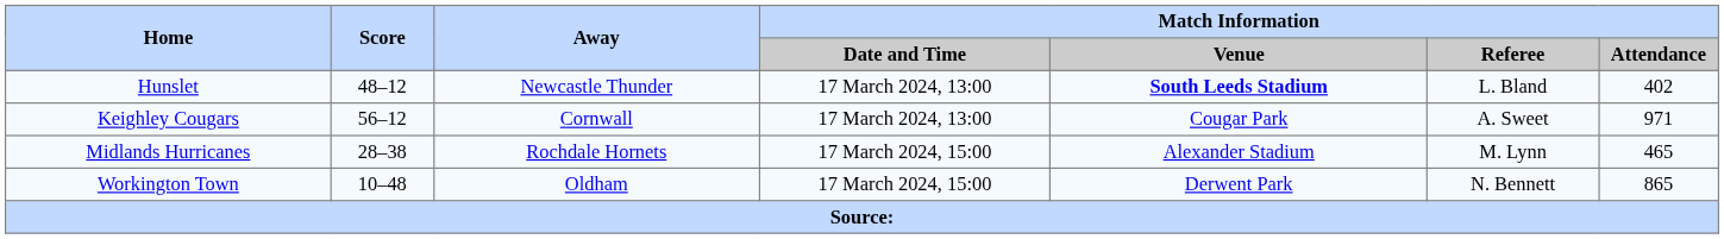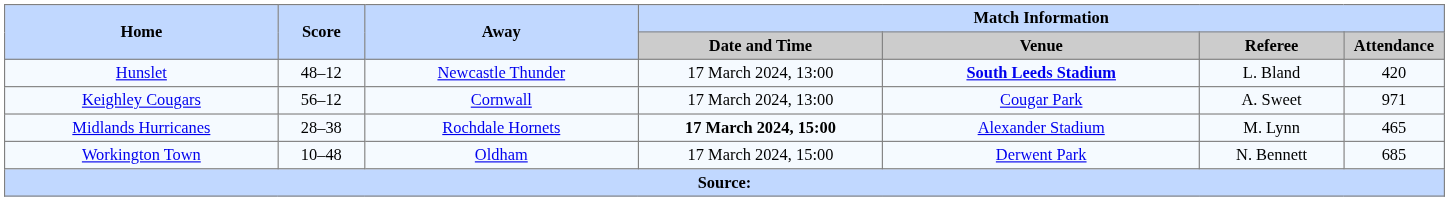Hunslet | Match Information / Attendance: 402 -> 420
Midlands Hurricanes | Match Information / Date and Time: normal -> bold
Workington Town | Match Information / Attendance: 865 -> 685
